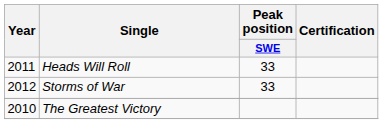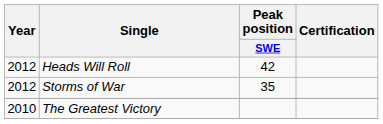Heads Will Roll | Year: 2011 -> 2012
Heads Will Roll | Peak position / SWE: 33 -> 42
Storms of War | Peak position / SWE: 33 -> 35
